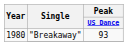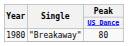"Breakaway" | Peak / US Dance: 93 -> 80
